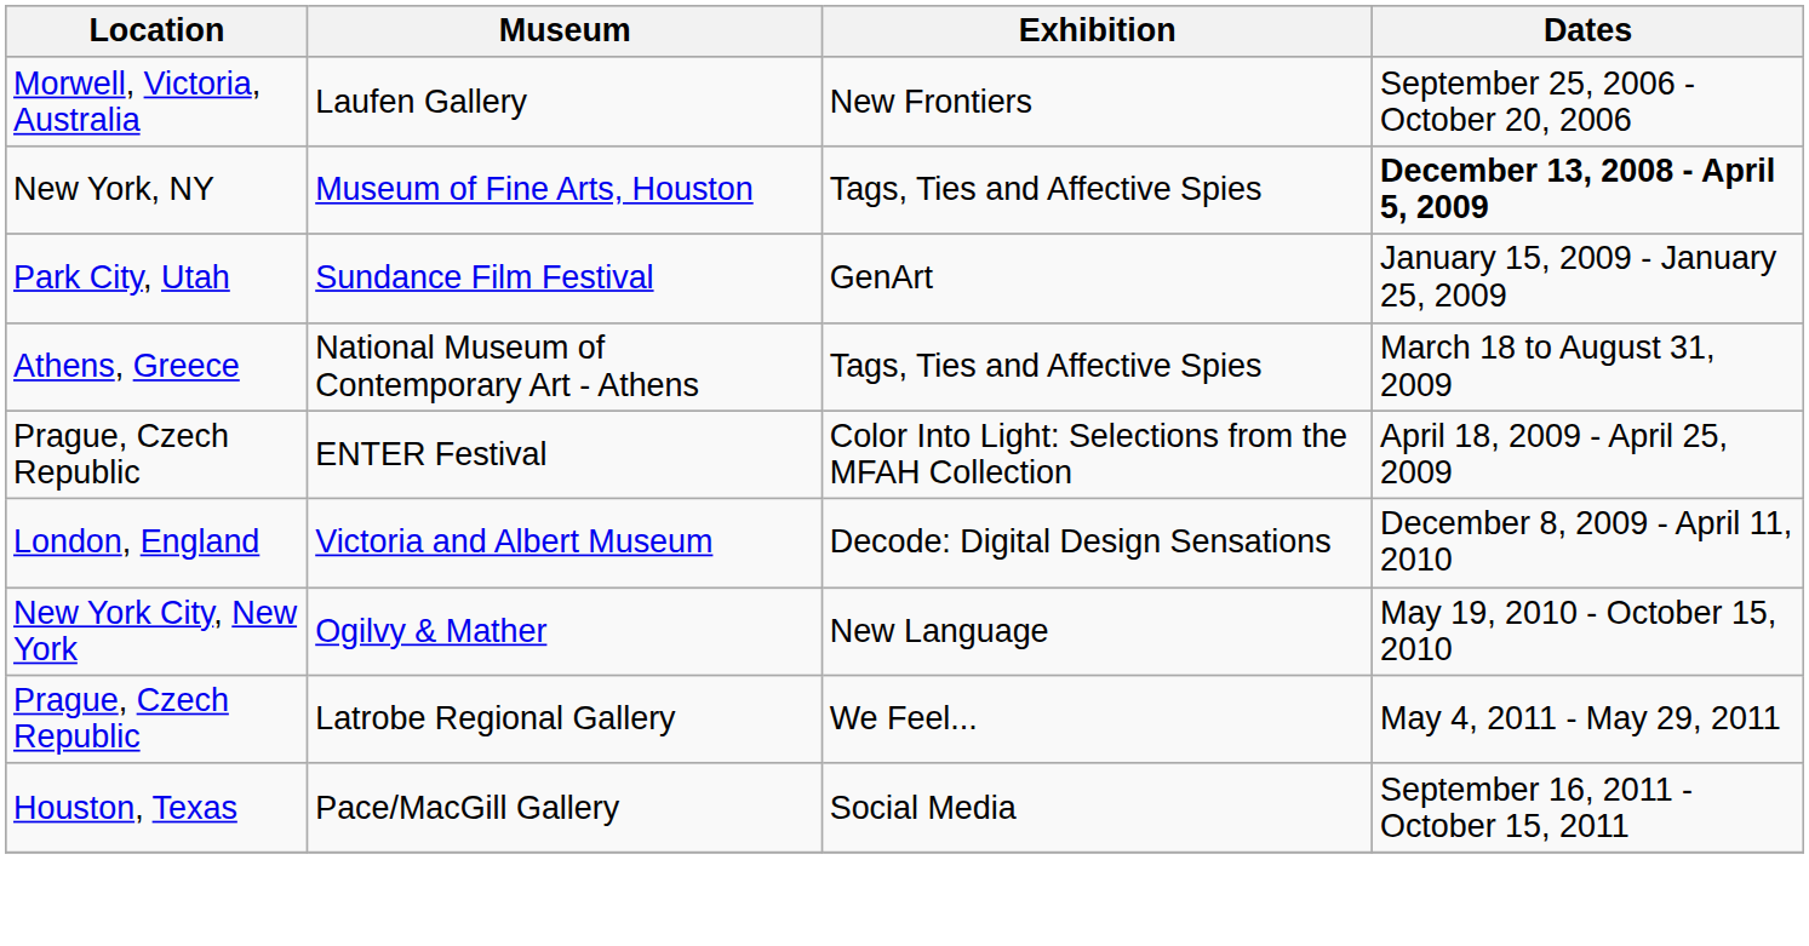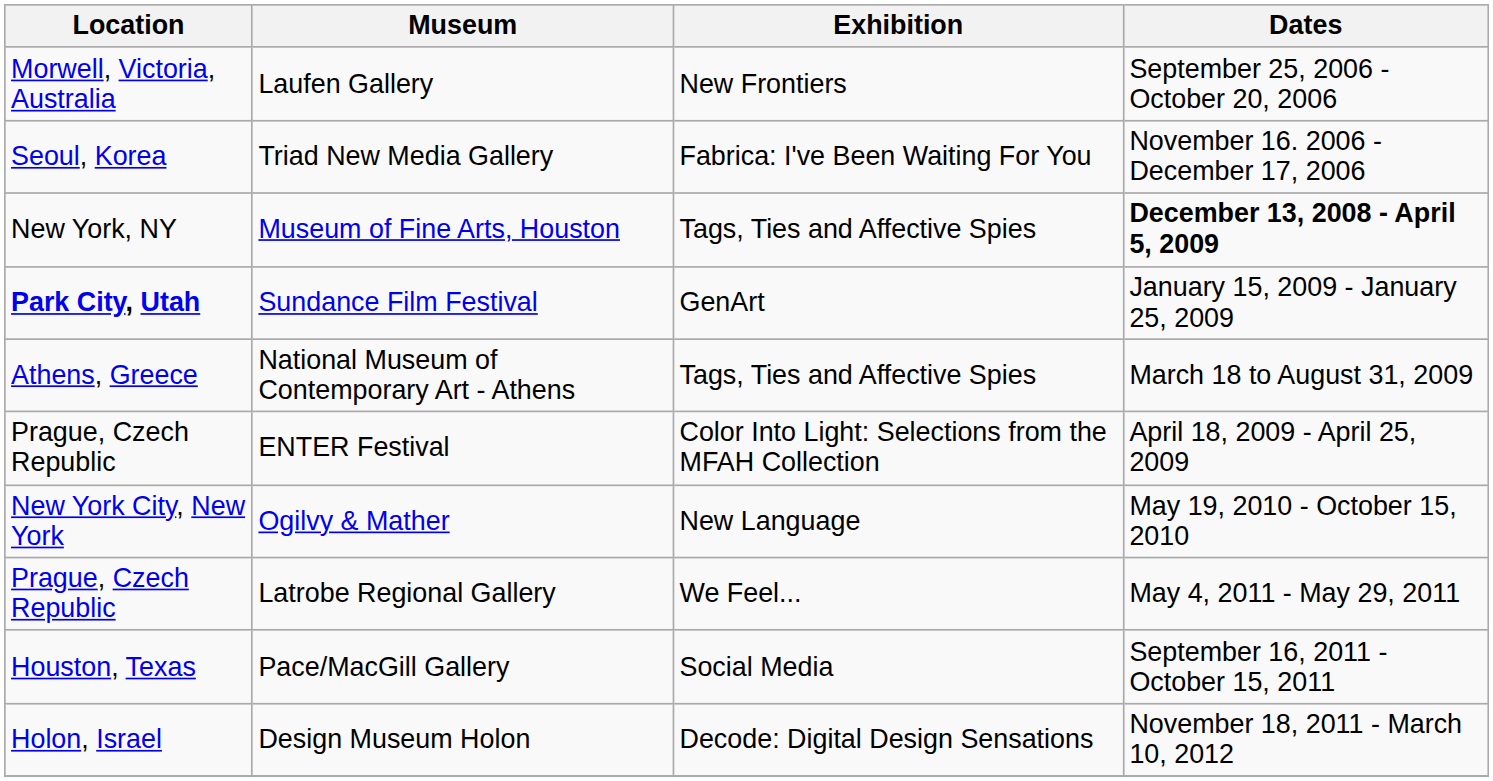+ row: Seoul, Korea | Triad New Media Gallery | Fabrica: I've Been Waiting For You | November 16. 2006 - December 17, 2006
Sundance Film Festival | Location: normal -> bold
- row: London, England | Victoria and Albert Museum | Decode: Digital Design Sensations | December 8, 2009 - April 11, 2010
+ row: Holon, Israel | Design Museum Holon | Decode: Digital Design Sensations | November 18, 2011 - March 10, 2012
